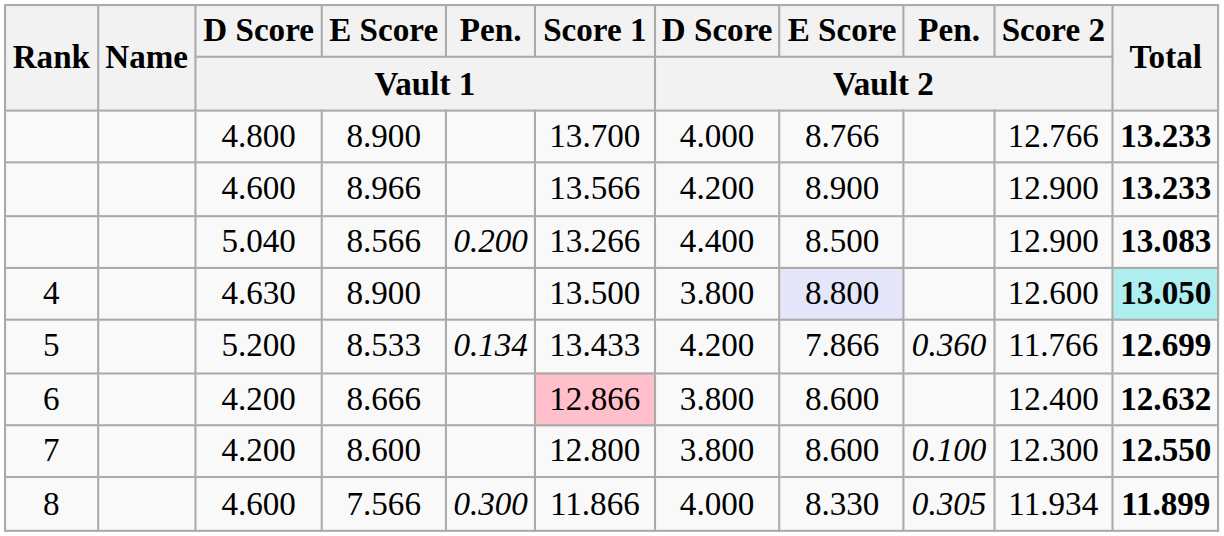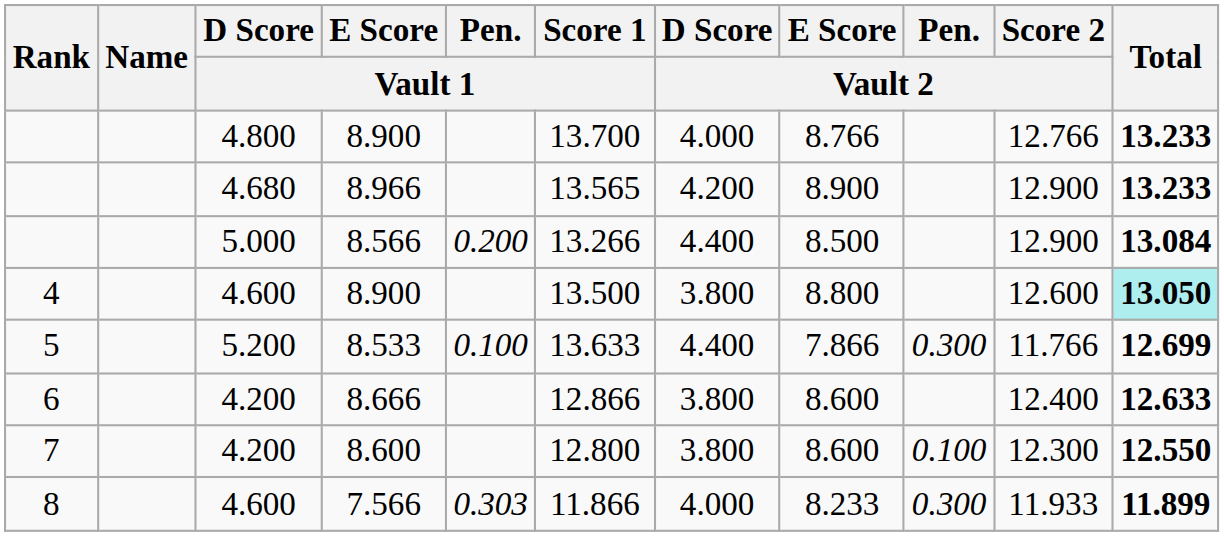8.966 | D Score / Vault 1: 4.600 -> 4.680
8.966 | Score 1 / Vault 1: 13.566 -> 13.565
8.566 | D Score / Vault 1: 5.040 -> 5.000
8.566 | Total: 13.083 -> 13.084
4 / 8.900 | D Score / Vault 1: 4.630 -> 4.600
4 / 8.900 | E Score / Vault 2: lavender background -> no background
8.533 | Pen. / Vault 1: 0.134 -> 0.100
8.533 | Score 1 / Vault 1: 13.433 -> 13.633
8.533 | D Score / Vault 2: 4.200 -> 4.400
8.533 | Pen. / Vault 2: 0.360 -> 0.300
8.666 | Score 1 / Vault 1: pink background -> no background
8.666 | Total: 12.632 -> 12.633
7.566 | Pen. / Vault 1: 0.300 -> 0.303
7.566 | E Score / Vault 2: 8.330 -> 8.233
7.566 | Pen. / Vault 2: 0.305 -> 0.300
7.566 | Score 2 / Vault 2: 11.934 -> 11.933
